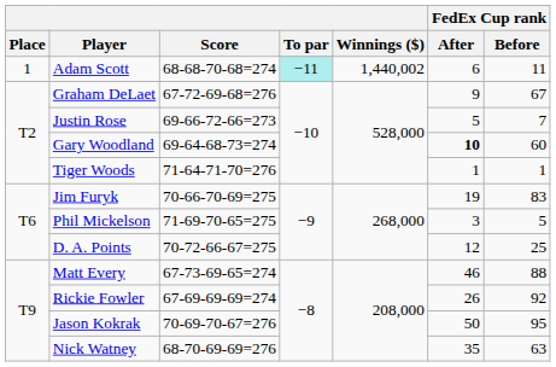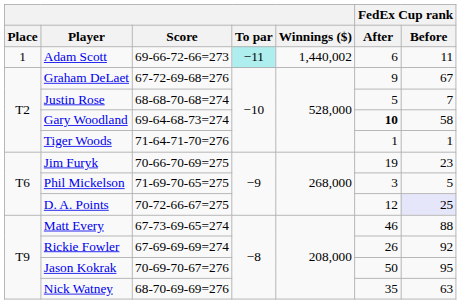Adam Scott | Score: 68-68-70-68=274 -> 69-66-72-66=273
Justin Rose | Score: 69-66-72-66=273 -> 68-68-70-68=274
Gary Woodland | FedEx Cup rank / Before: 60 -> 58
Jim Furyk | FedEx Cup rank / Before: 83 -> 23
D. A. Points | FedEx Cup rank / Before: no background -> lavender background
